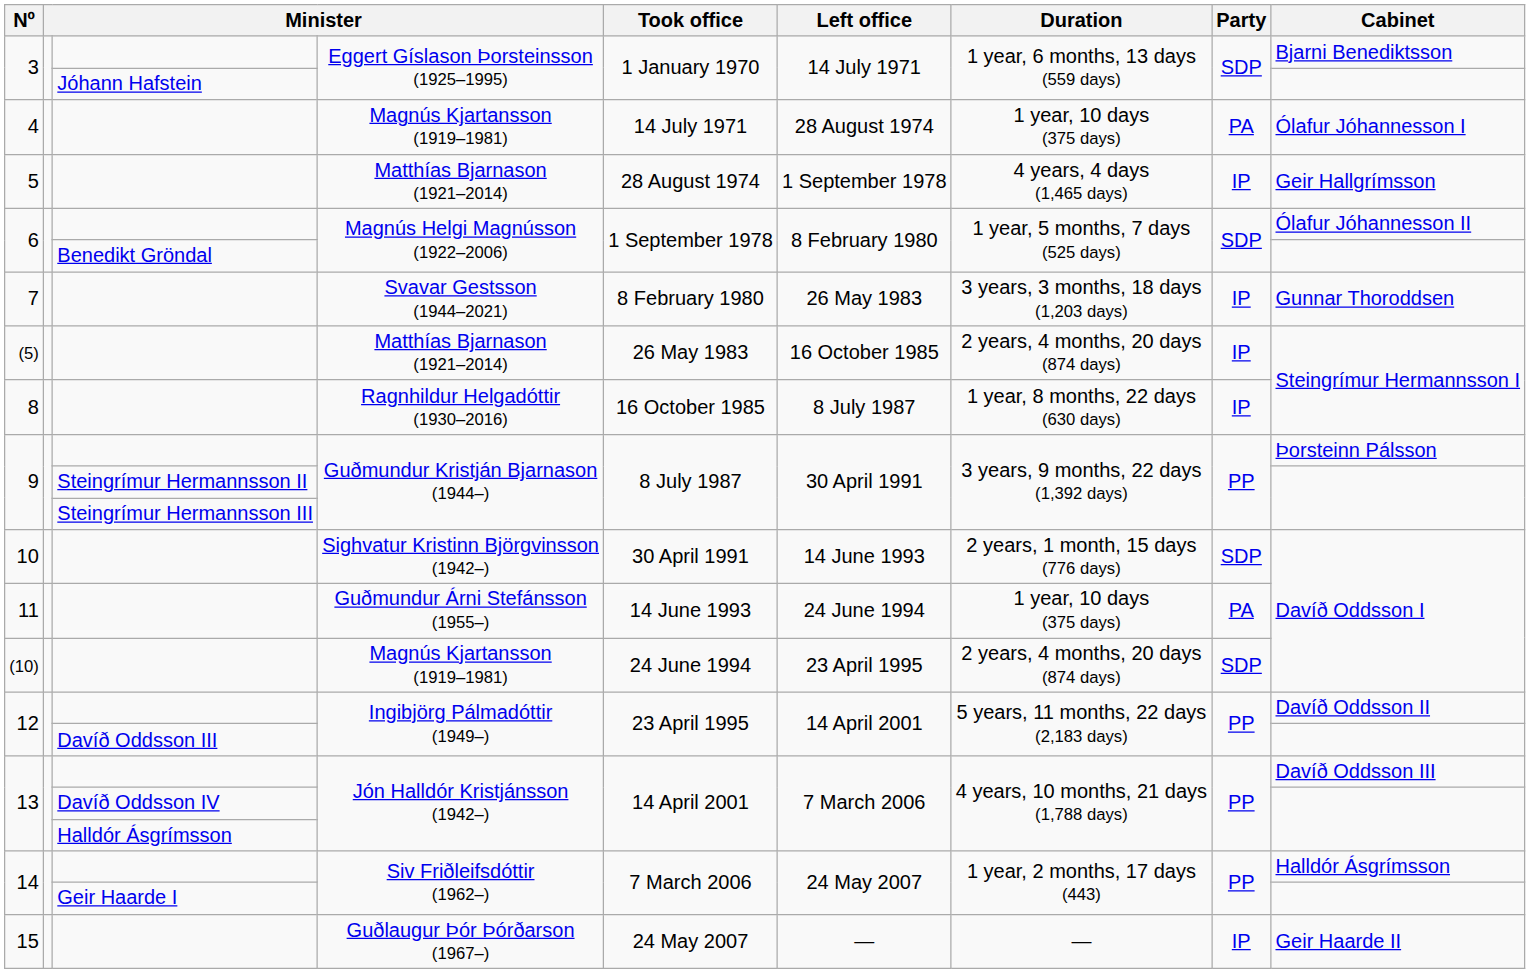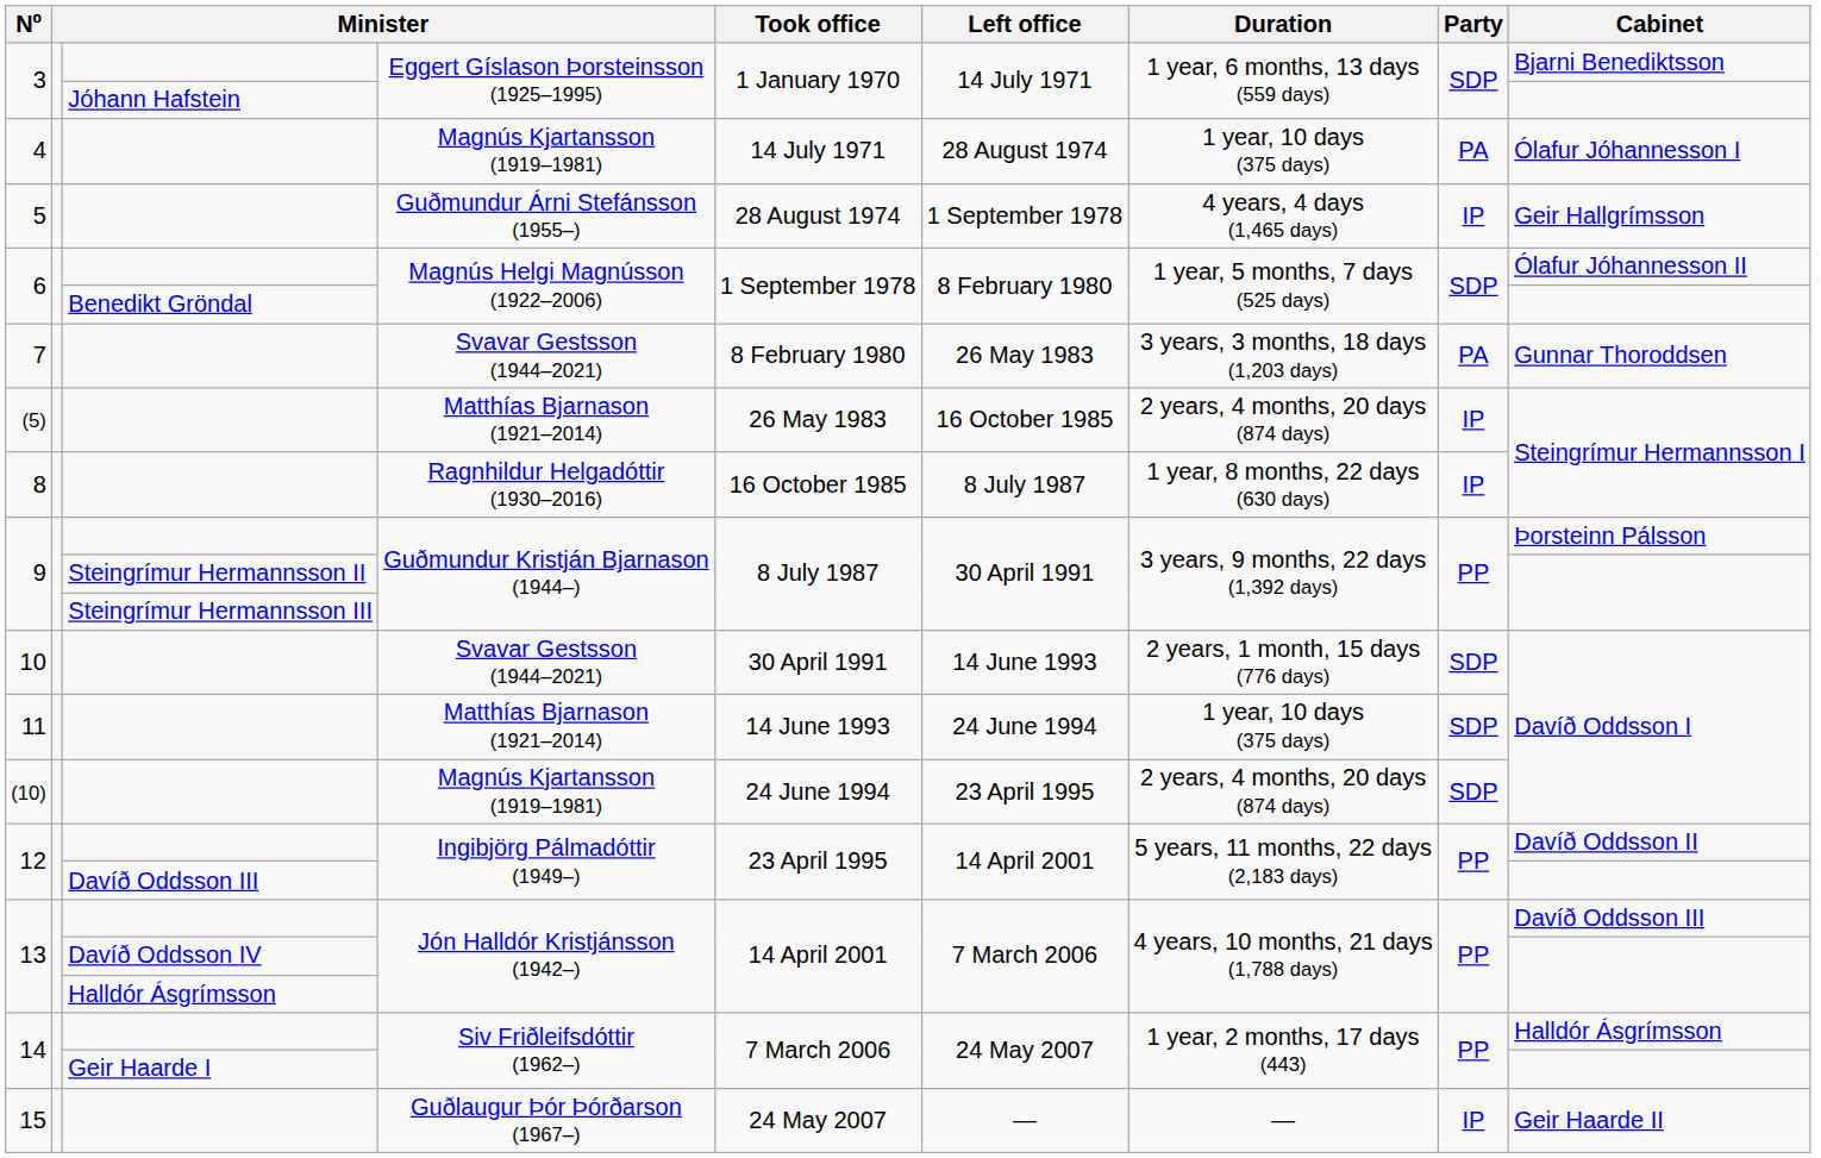5 | column 4: Matthías Bjarnason (1921–2014) -> Guðmundur Árni Stefánsson (1955–)
7 | Party: IP -> PA
10 | column 4: Sighvatur Kristinn Björgvinsson (1942–) -> Svavar Gestsson (1944–2021)
11 | column 4: Guðmundur Árni Stefánsson (1955–) -> Matthías Bjarnason (1921–2014)
11 | Party: PA -> SDP
